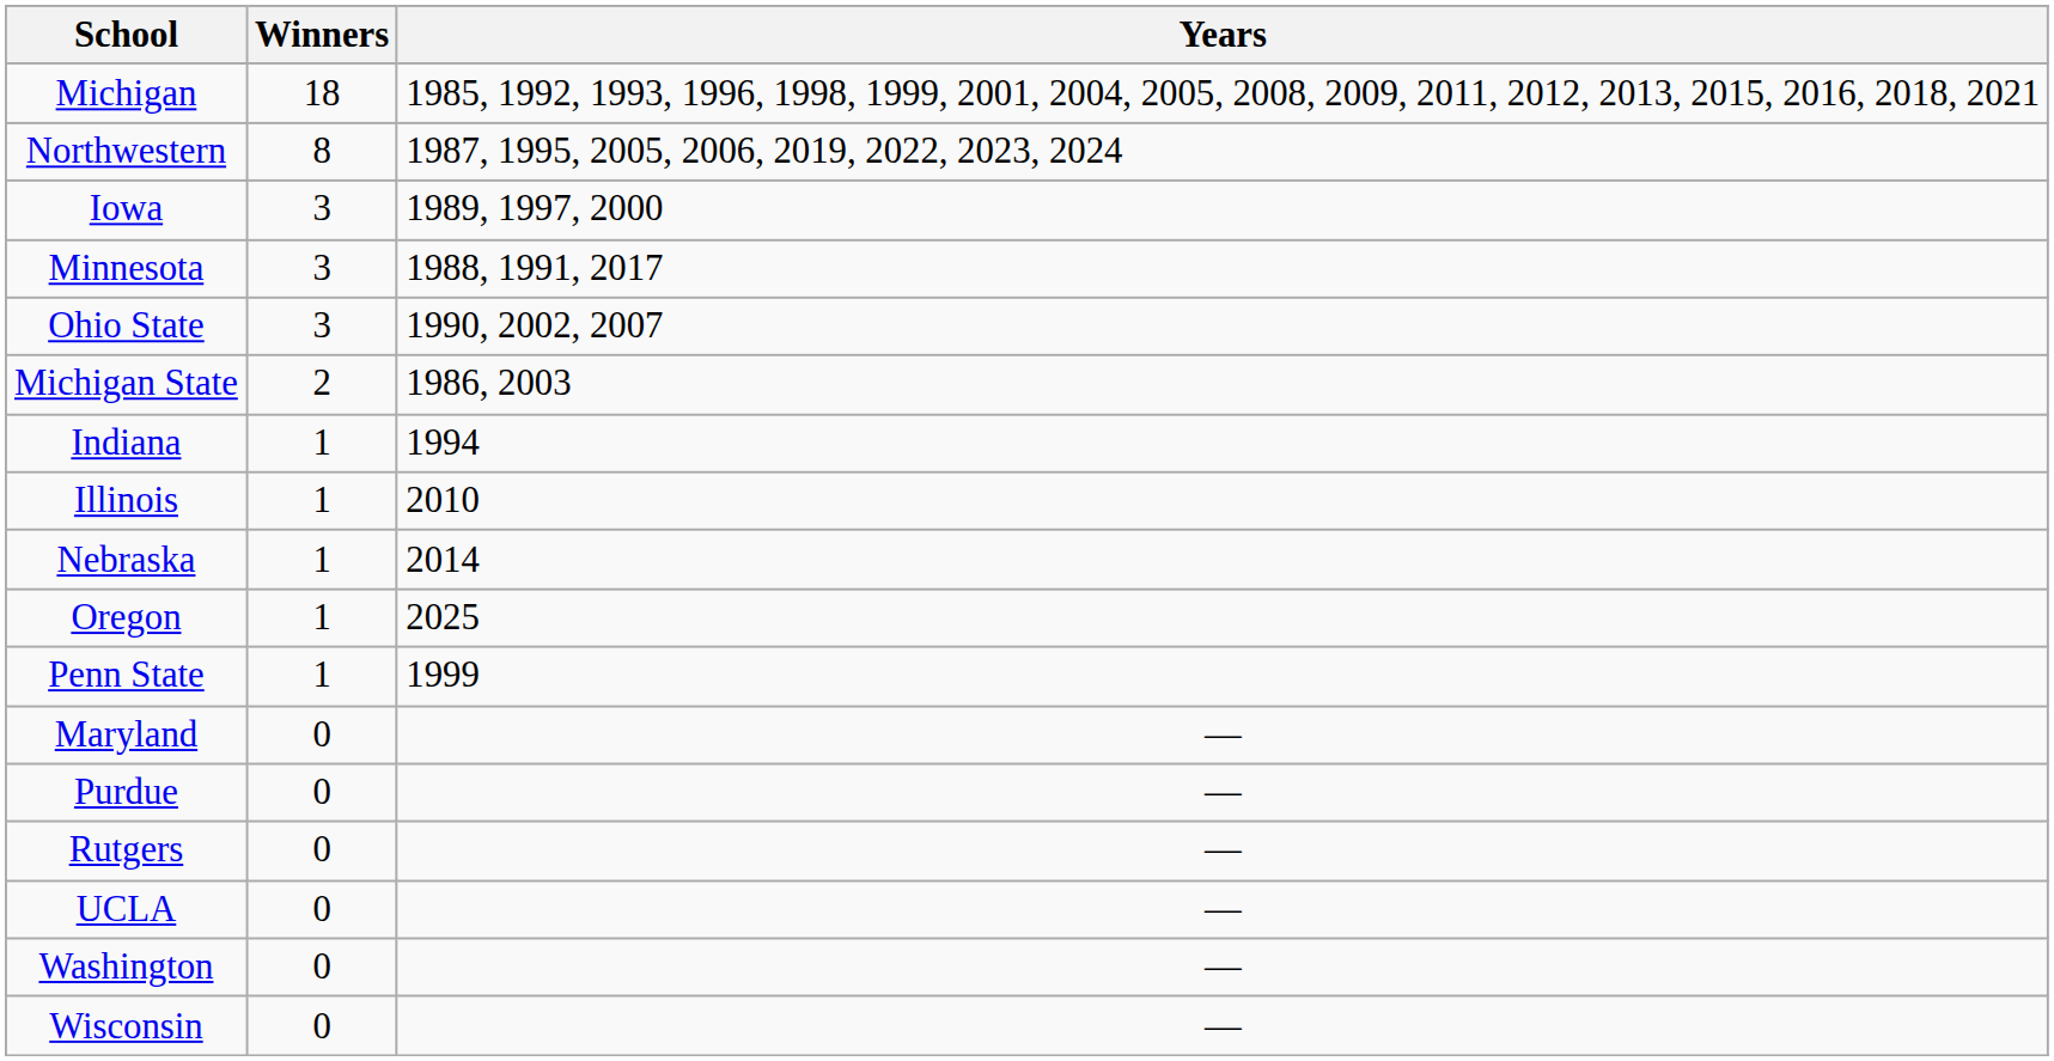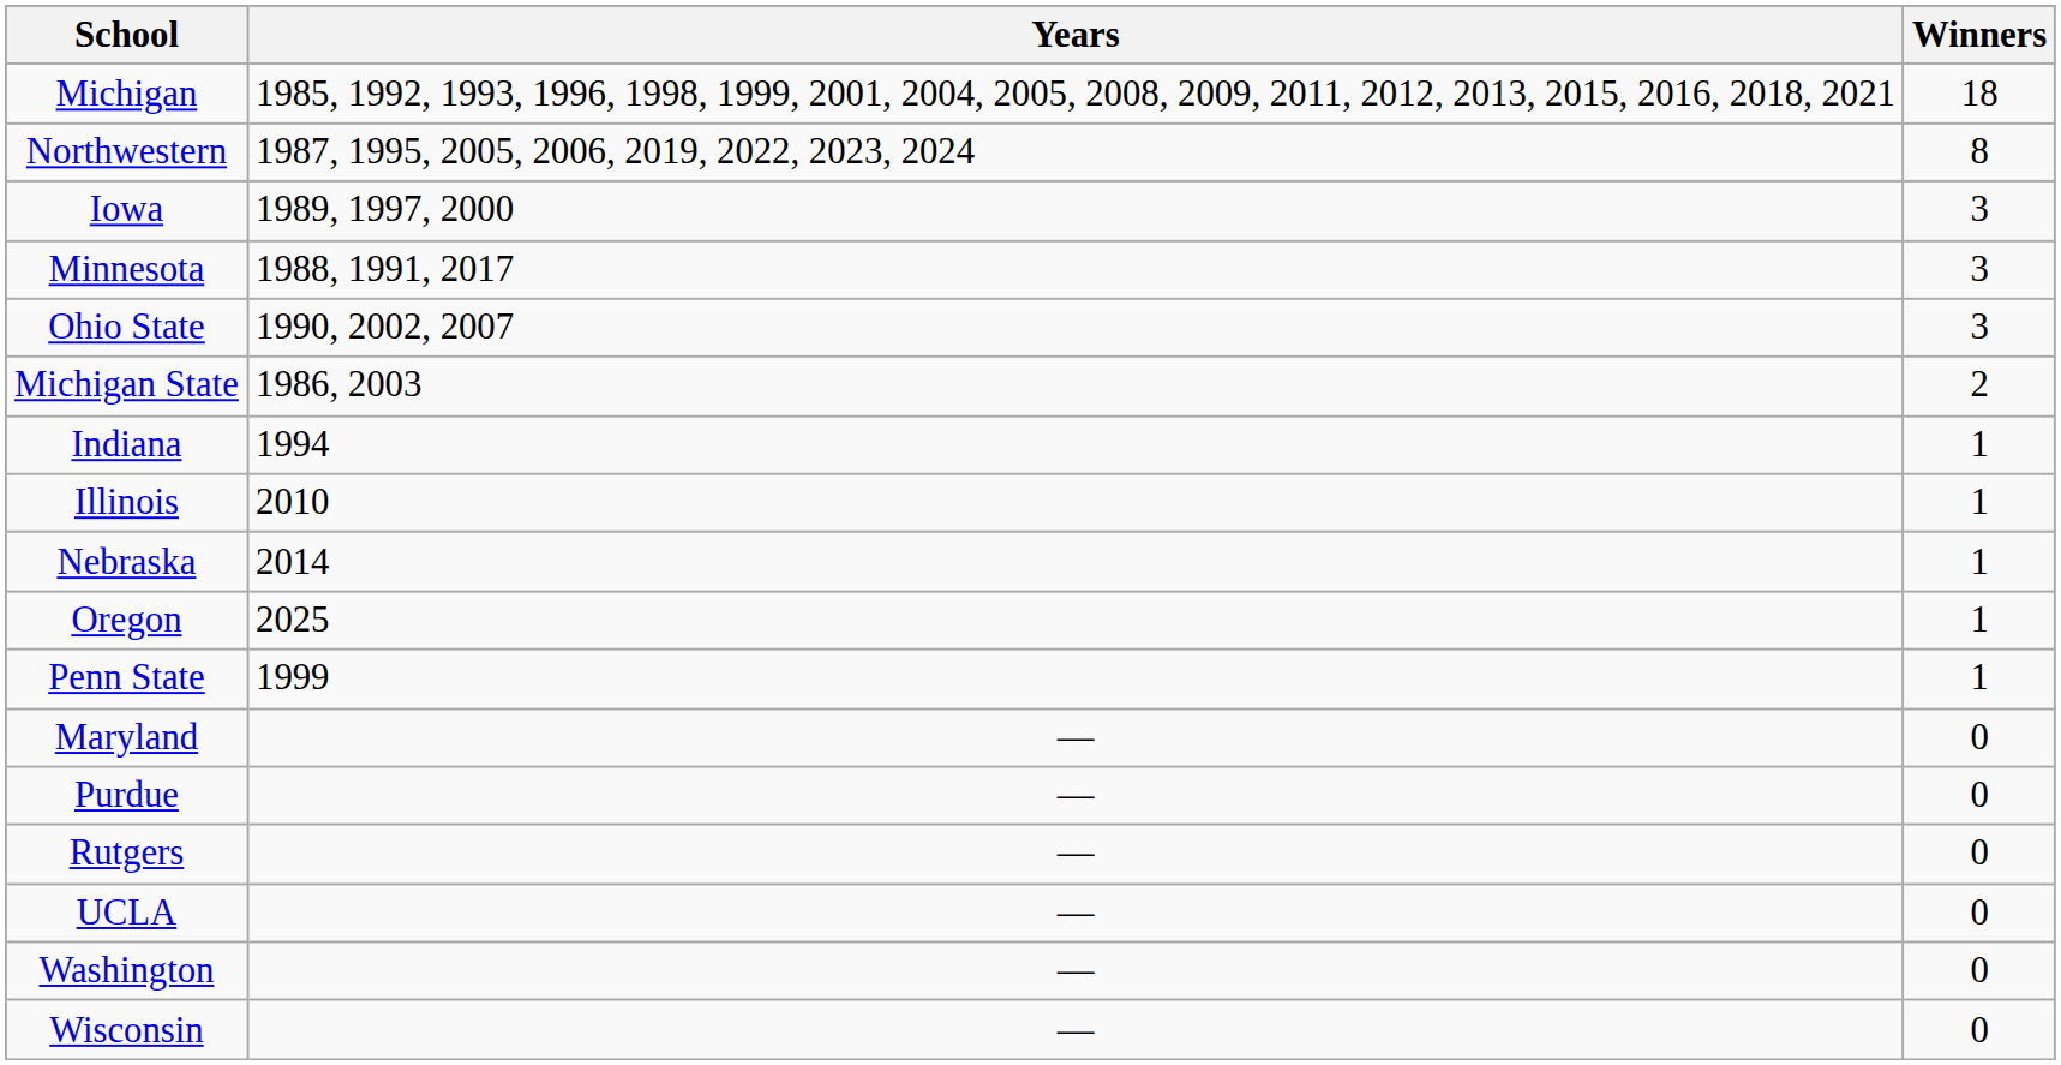columns swapped: Winners <-> Years
